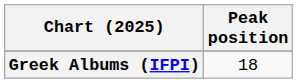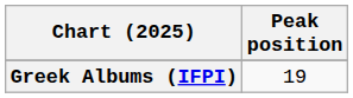Greek Albums (IFPI) | Peak position: 18 -> 19
